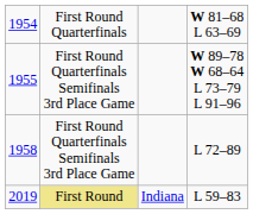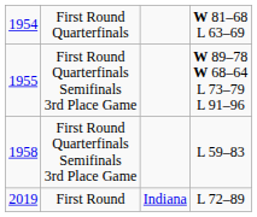1958 | column 4: L 72–89 -> L 59–83
2019 | column 2: khaki background -> no background
2019 | column 4: L 59–83 -> L 72–89
